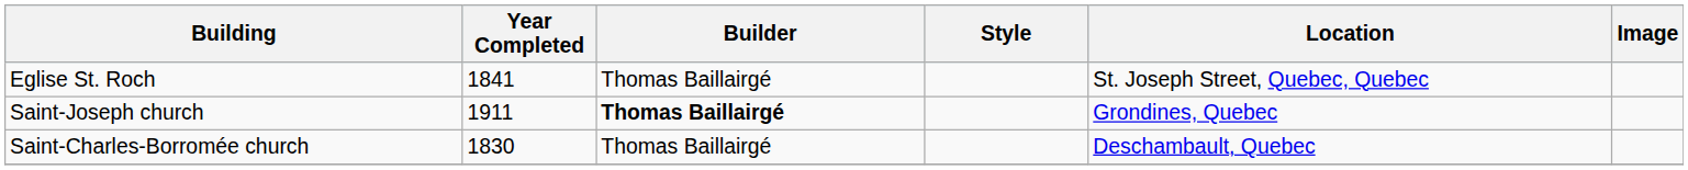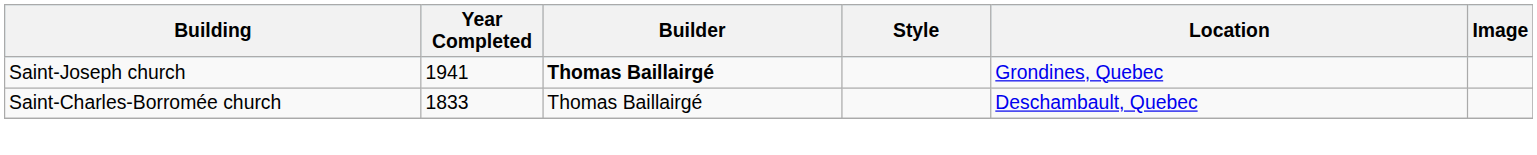- row: Eglise St. Roch | 1841 | Thomas Baillairgé | St. Joseph Street, Quebec, Quebec
Saint-Joseph church | Year Completed: 1911 -> 1941
Saint-Charles-Borromée church | Year Completed: 1830 -> 1833
